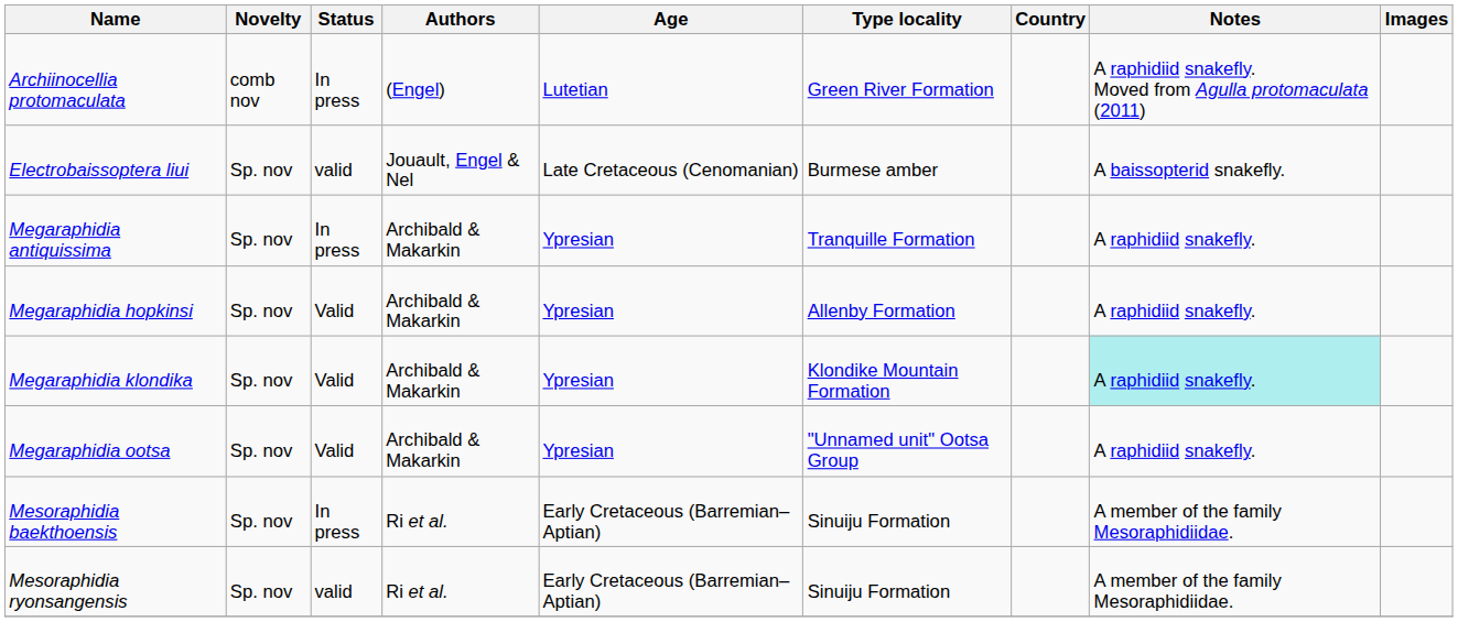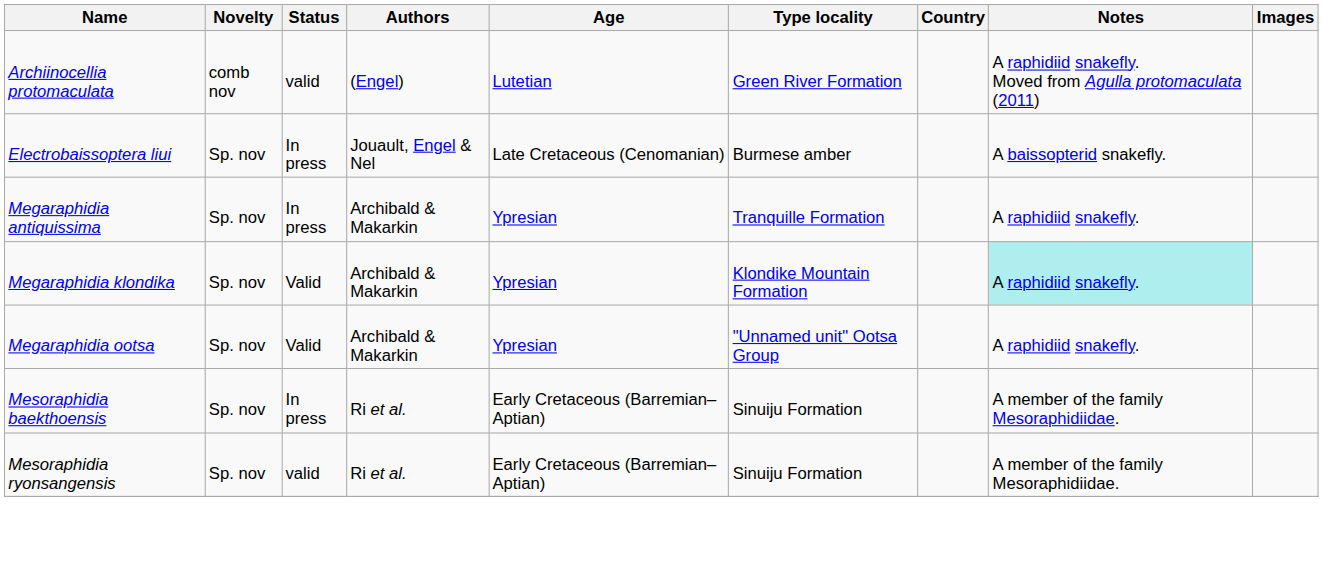Archiinocellia protomaculata | Status: In press -> valid
Electrobaissoptera liui | Status: valid -> In press
- row: Megaraphidia hopkinsi | Sp. nov | Valid | Archibald & Makarkin | Ypresian | Allenby Formation | A raphidiid snakefly.
